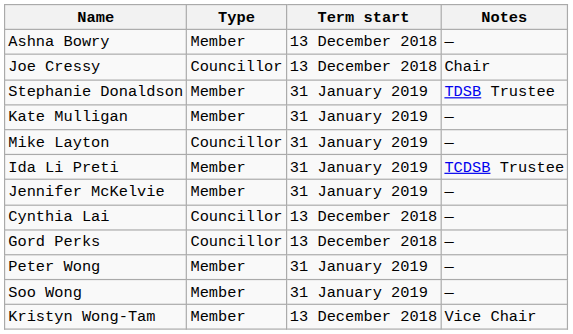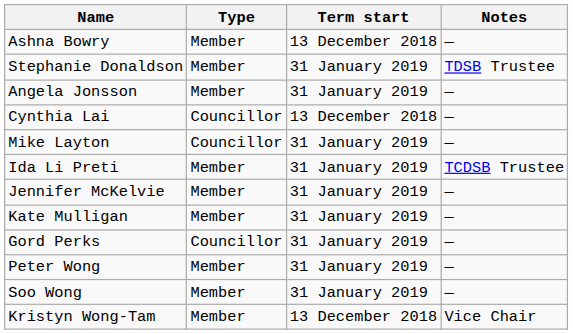- row: Joe Cressy | Councillor | 13 December 2018 | Chair
+ row: Angela Jonsson | Member | 31 January 2019 | —
rows swapped: Cynthia Lai <-> Kate Mulligan
Gord Perks | Term start: 13 December 2018 -> 31 January 2019
